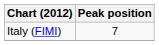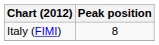Italy (FIMI) | Peak position: 7 -> 8
